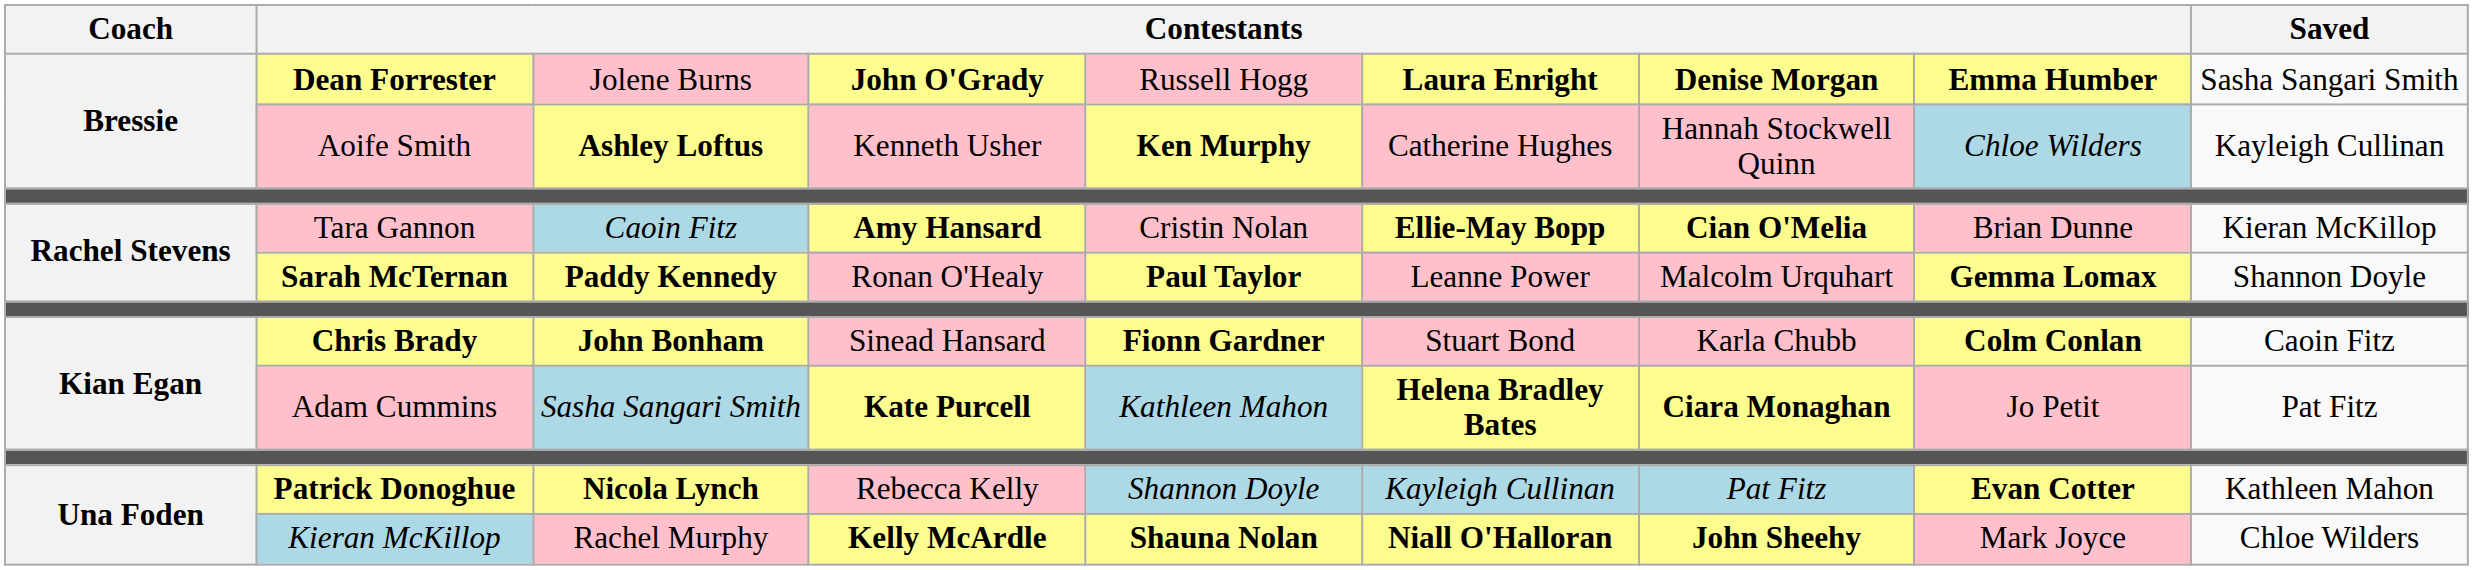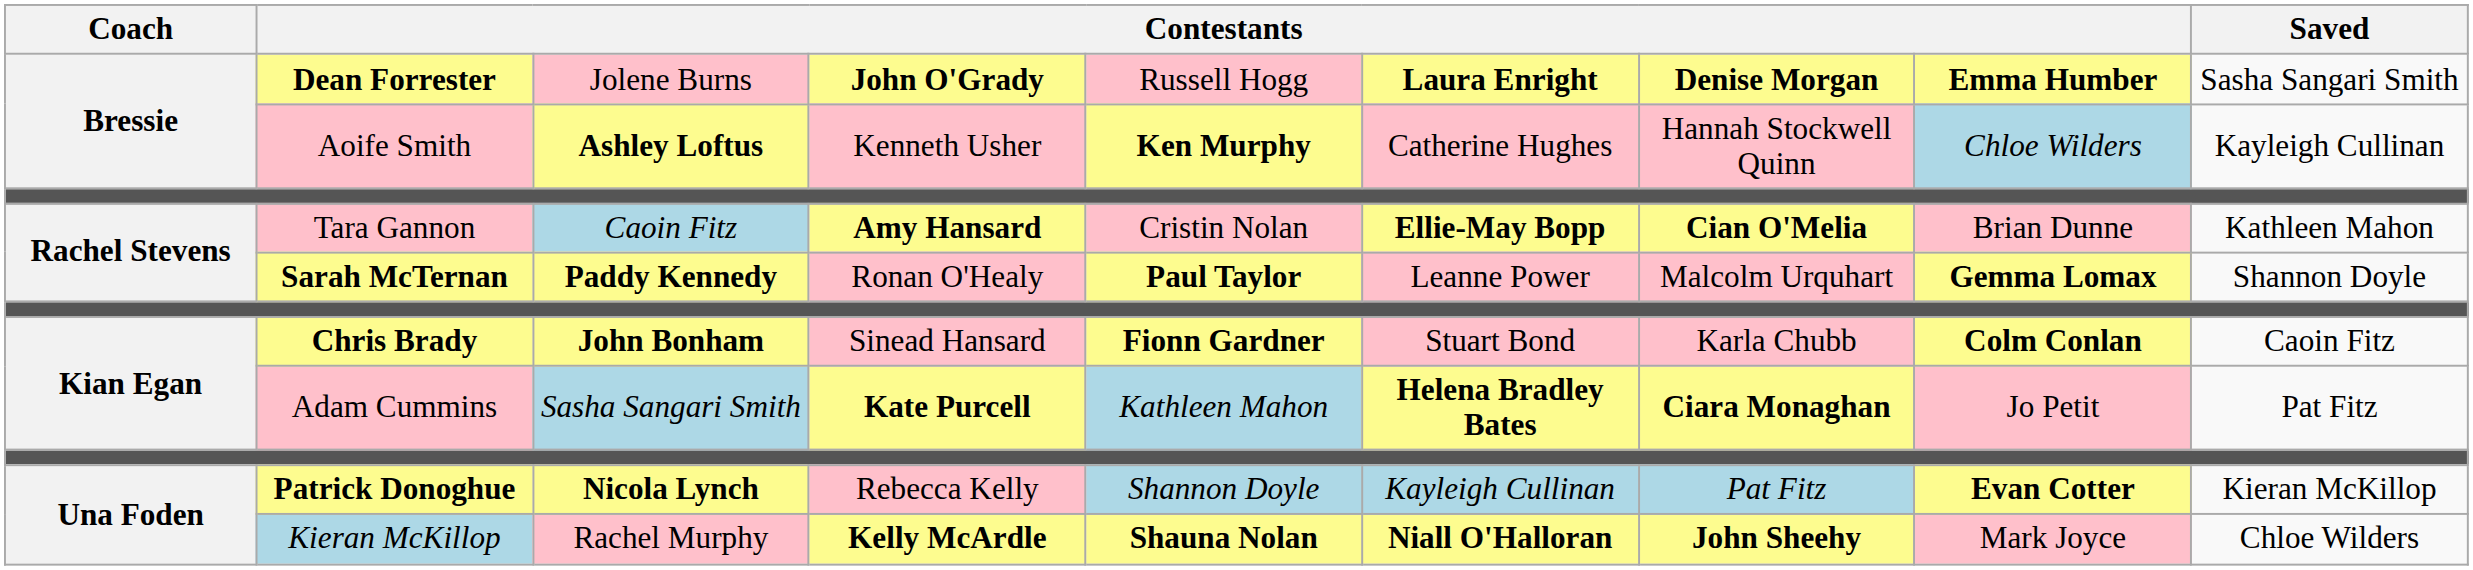Tara Gannon | column 9: Kieran McKillop -> Kathleen Mahon
Patrick Donoghue | column 9: Kathleen Mahon -> Kieran McKillop
